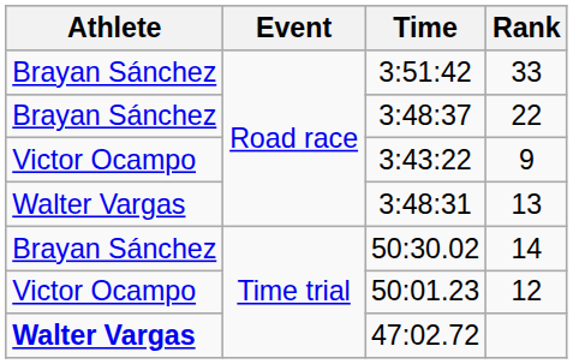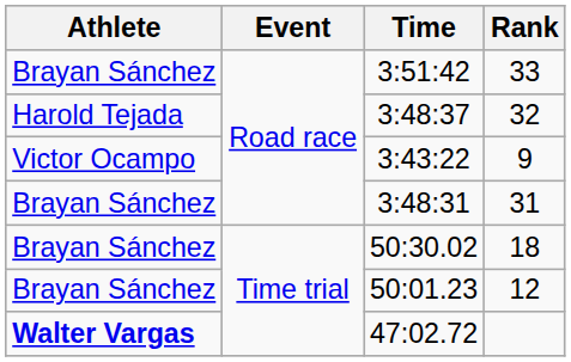3:48:37 | Athlete: Brayan Sánchez -> Harold Tejada
3:48:37 | Rank: 22 -> 32
3:48:31 | Athlete: Walter Vargas -> Brayan Sánchez
3:48:31 | Rank: 13 -> 31
50:30.02 | Rank: 14 -> 18
50:01.23 | Athlete: Victor Ocampo -> Brayan Sánchez
